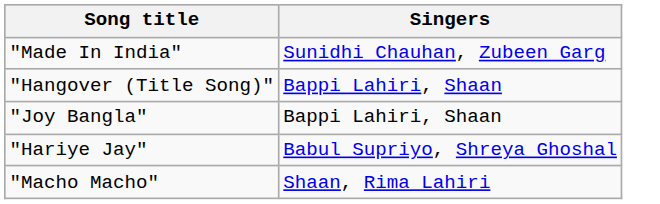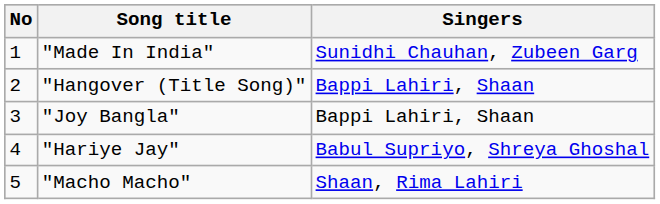+ column: No | 1 | 2 | 3 | 4 | 5
